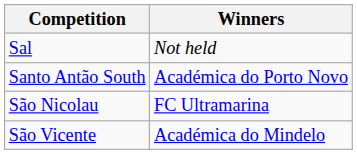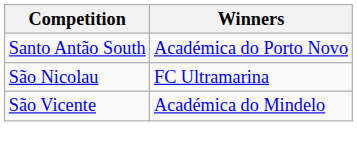- row: Sal | Not held
